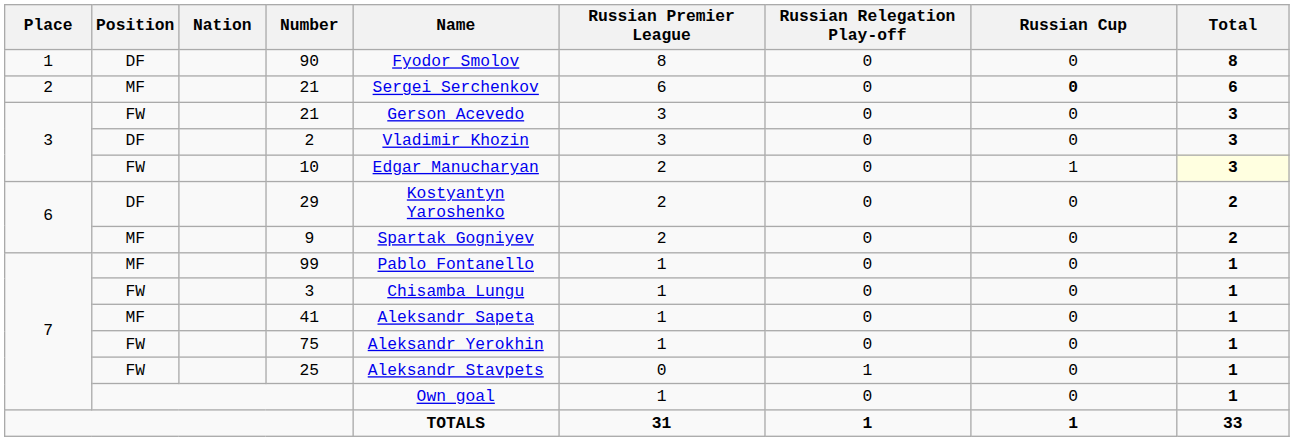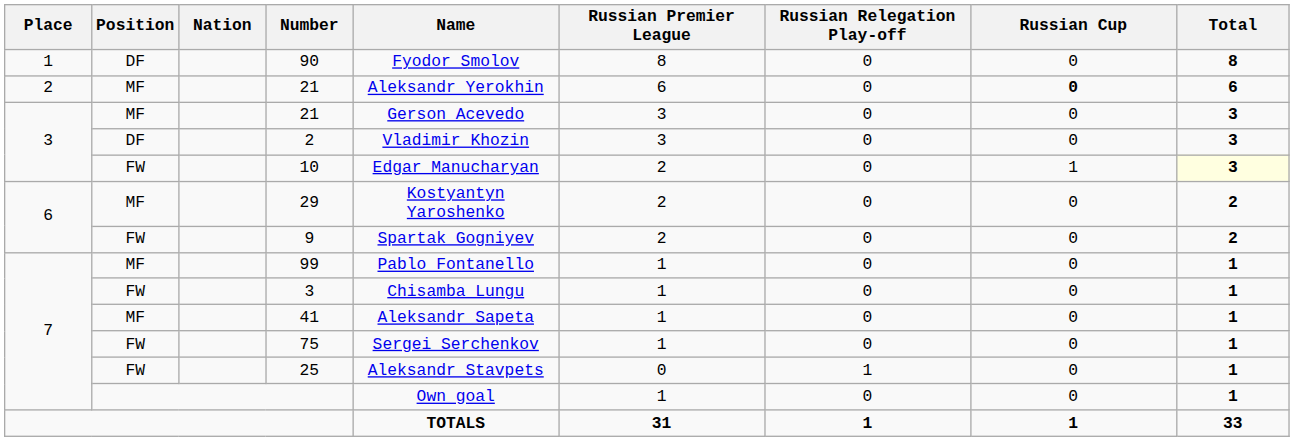2 / 21 | Name: Sergei Serchenkov -> Aleksandr Yerokhin
3 / 21 | Position: FW -> MF
29 | Position: DF -> MF
9 | Position: MF -> FW
75 | Name: Aleksandr Yerokhin -> Sergei Serchenkov
